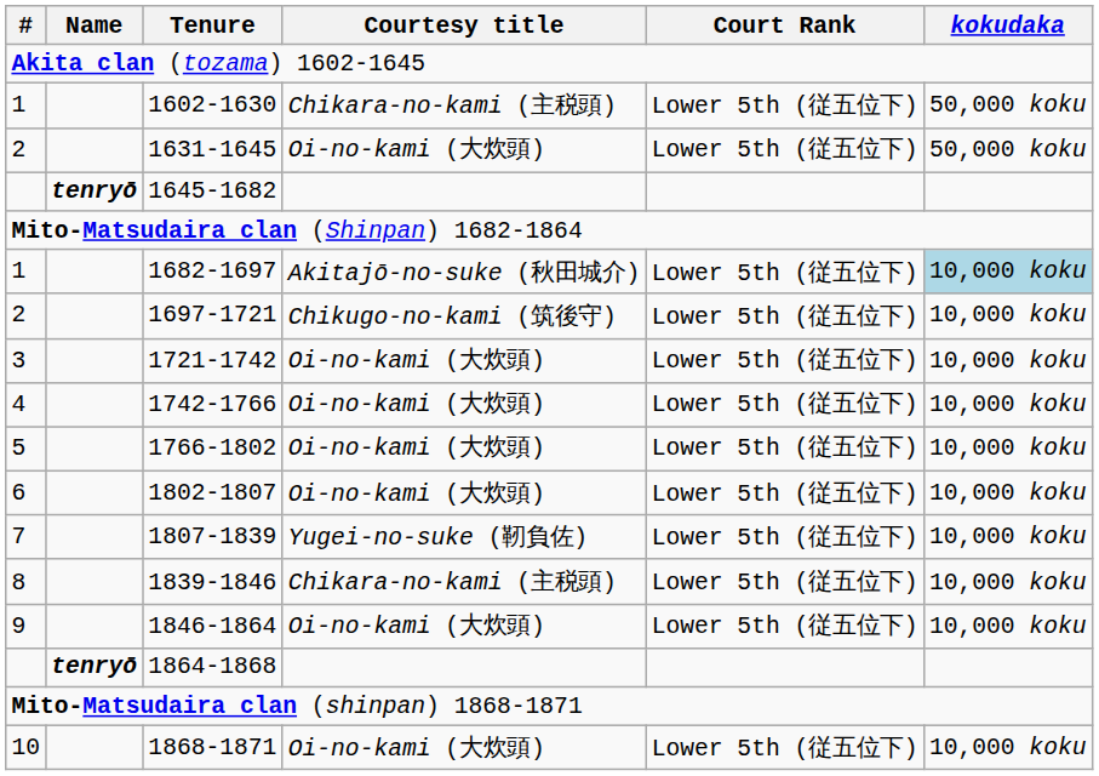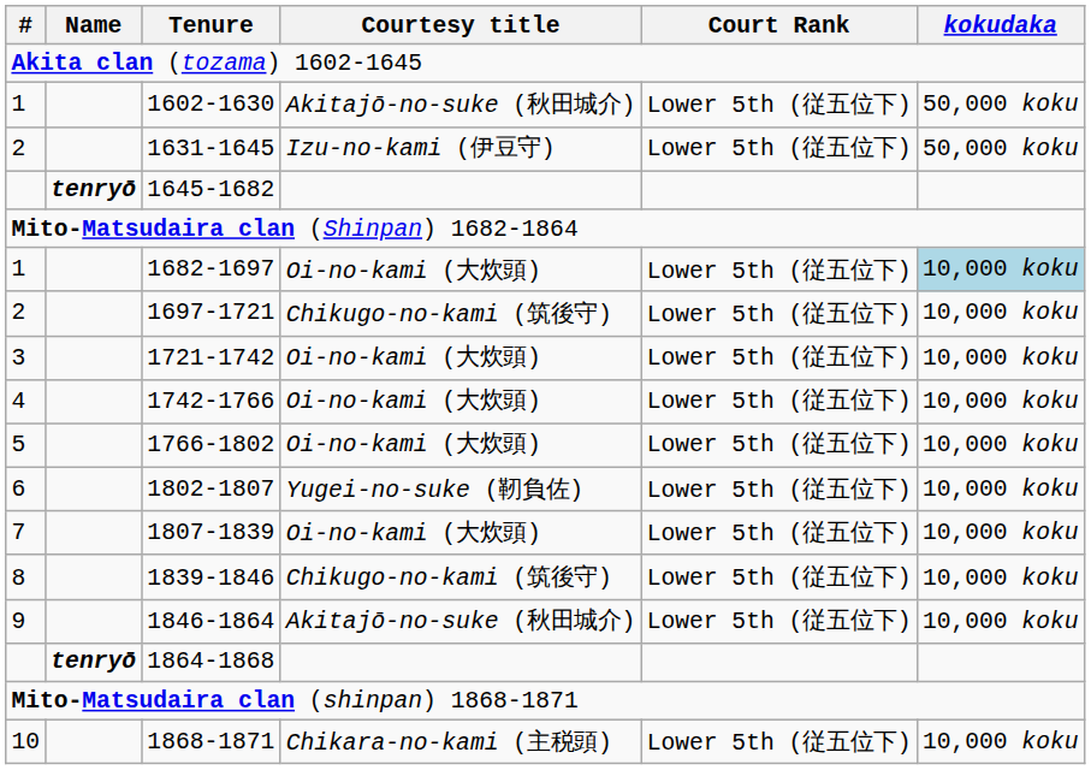1602-1630 | Courtesy title: Chikara-no-kami (主税頭) -> Akitajō-no-suke (秋田城介)
1631-1645 | Courtesy title: Oi-no-kami (大炊頭) -> Izu-no-kami (伊豆守)
1682-1697 | Courtesy title: Akitajō-no-suke (秋田城介) -> Oi-no-kami (大炊頭)
1802-1807 | Courtesy title: Oi-no-kami (大炊頭) -> Yugei-no-suke (靭負佐)
1807-1839 | Courtesy title: Yugei-no-suke (靭負佐) -> Oi-no-kami (大炊頭)
1839-1846 | Courtesy title: Chikara-no-kami (主税頭) -> Chikugo-no-kami (筑後守)
1846-1864 | Courtesy title: Oi-no-kami (大炊頭) -> Akitajō-no-suke (秋田城介)
1868-1871 | Courtesy title: Oi-no-kami (大炊頭) -> Chikara-no-kami (主税頭)
